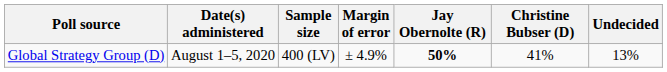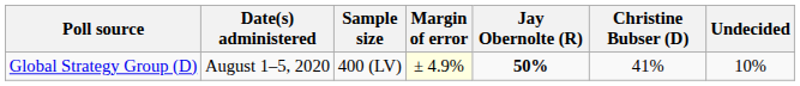Global Strategy Group (D) | Margin of error: no background -> lightyellow background
Global Strategy Group (D) | Undecided: 13% -> 10%
